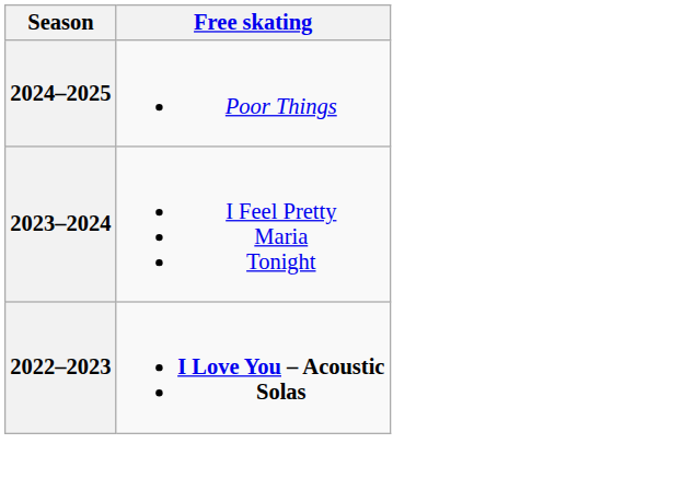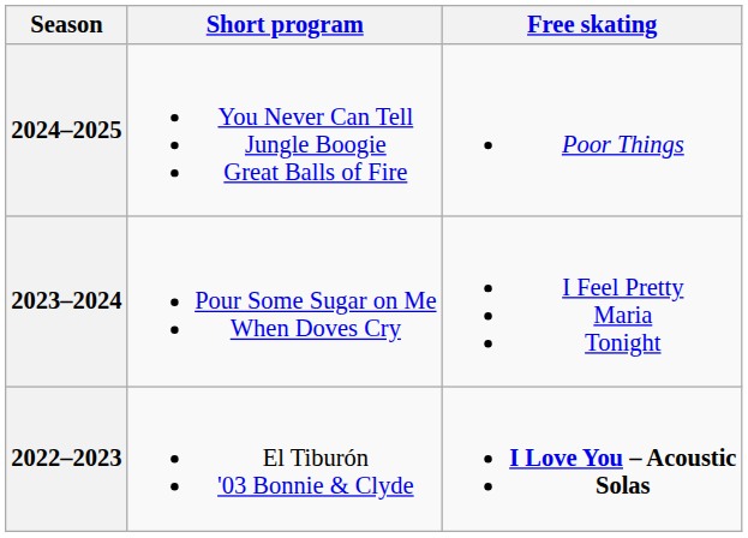+ column: Short program | You Never Can Tell Jungle Boogie Great Balls of Fire | Pour Some Sugar on Me When Doves Cry | El Tiburón '03 Bonnie & Clyde
